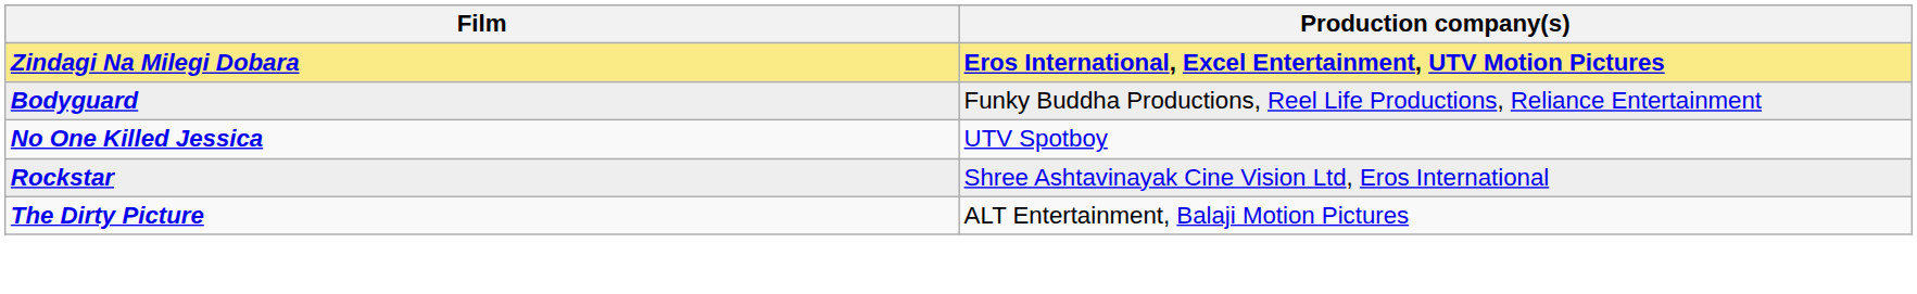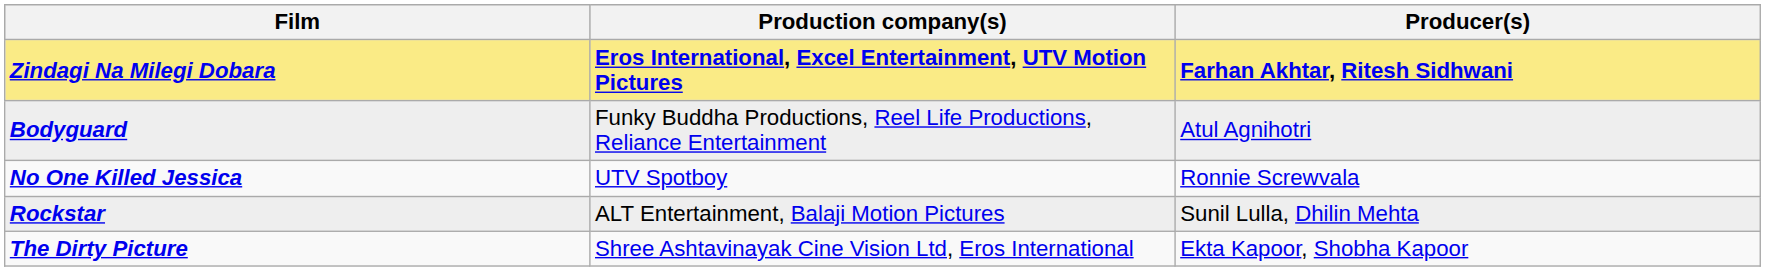+ column: Producer(s) | Farhan Akhtar, Ritesh Sidhwani | Atul Agnihotri | Ronnie Screwvala | Sunil Lulla, Dhilin Mehta | Ekta Kapoor, Shobha Kapoor
Rockstar | Production company(s): Shree Ashtavinayak Cine Vision Ltd, Eros International -> ALT Entertainment, Balaji Motion Pictures
The Dirty Picture | Production company(s): ALT Entertainment, Balaji Motion Pictures -> Shree Ashtavinayak Cine Vision Ltd, Eros International
